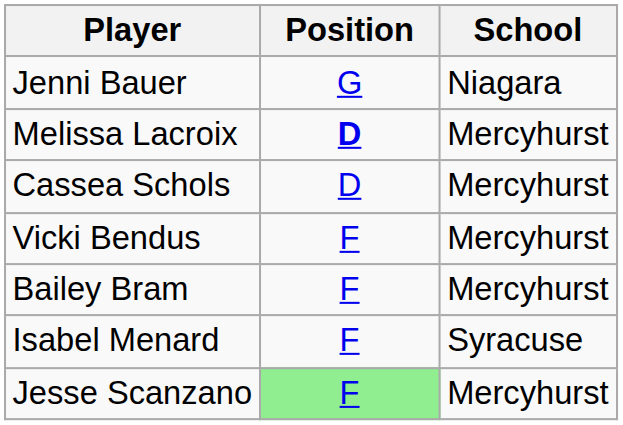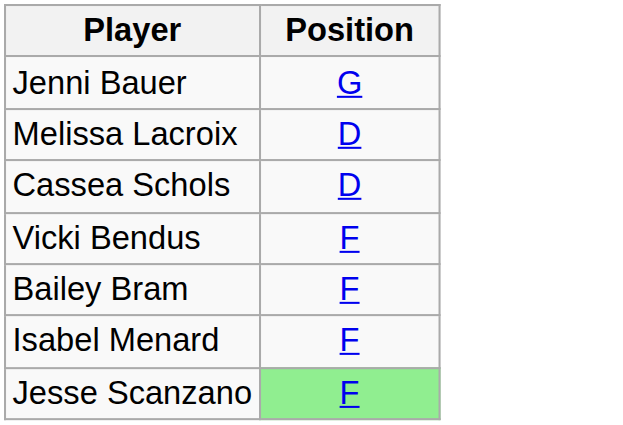- column: School | Niagara | Mercyhurst | Mercyhurst | Mercyhurst | Mercyhurst | Syracuse | Mercyhurst
Melissa Lacroix | Position: bold -> normal
